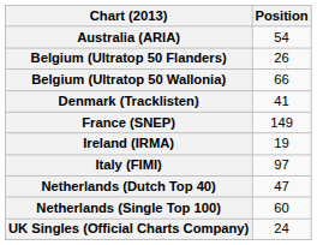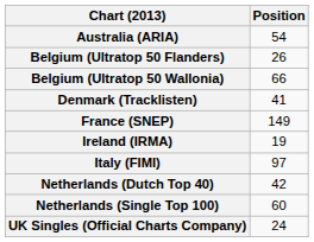Netherlands (Dutch Top 40) | Position: 47 -> 42
